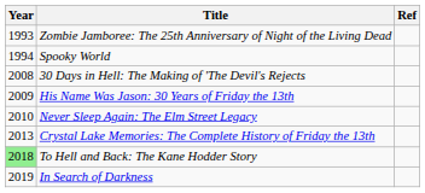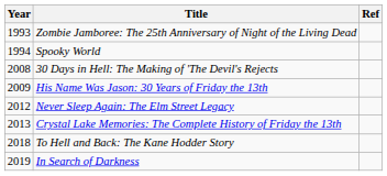Never Sleep Again: The Elm Street Legacy | Year: 2010 -> 2012
To Hell and Back: The Kane Hodder Story | Year: lightgreen background -> no background
